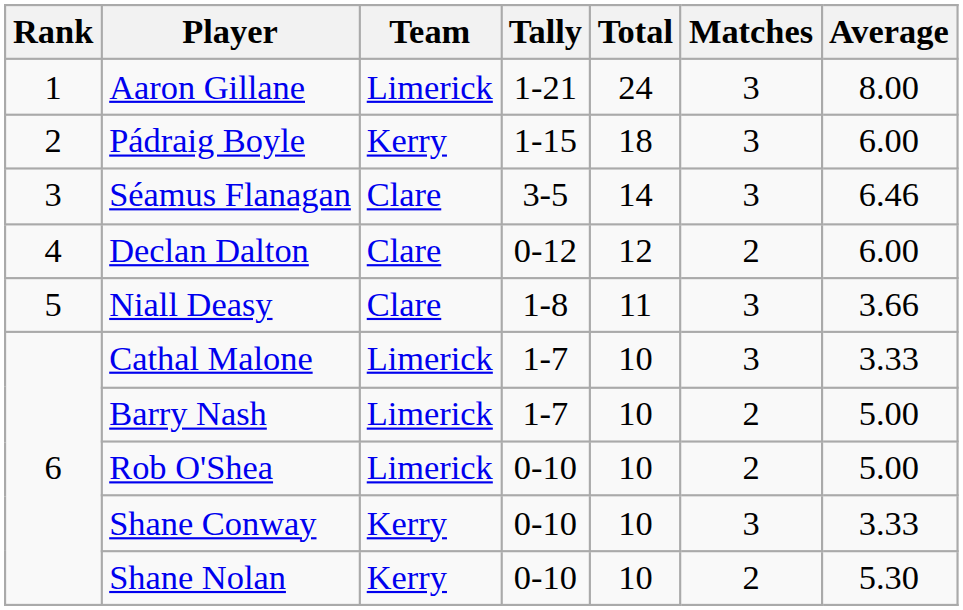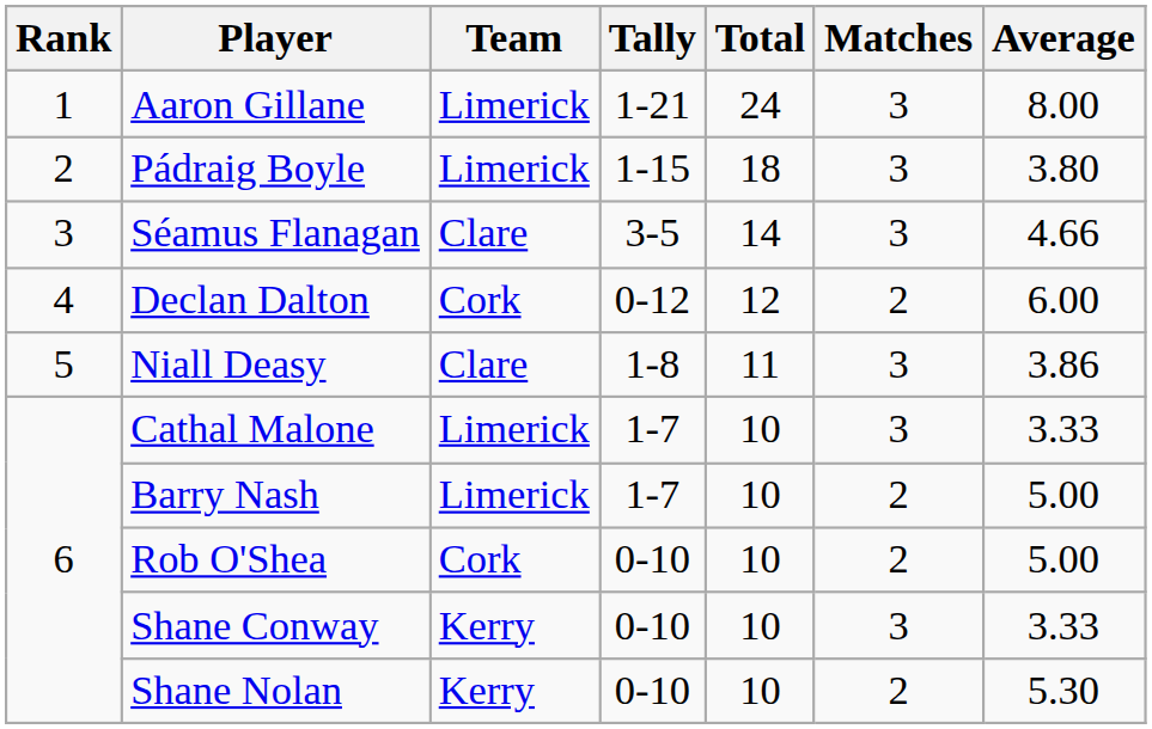Pádraig Boyle | Team: Kerry -> Limerick
Pádraig Boyle | Average: 6.00 -> 3.80
Séamus Flanagan | Average: 6.46 -> 4.66
Declan Dalton | Team: Clare -> Cork
Niall Deasy | Average: 3.66 -> 3.86
Rob O'Shea | Team: Limerick -> Cork
